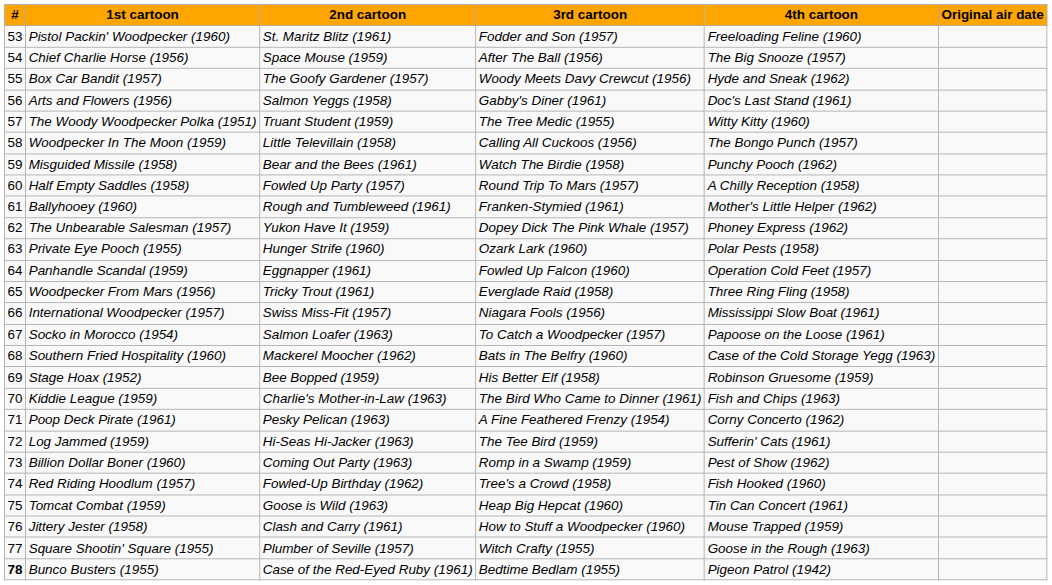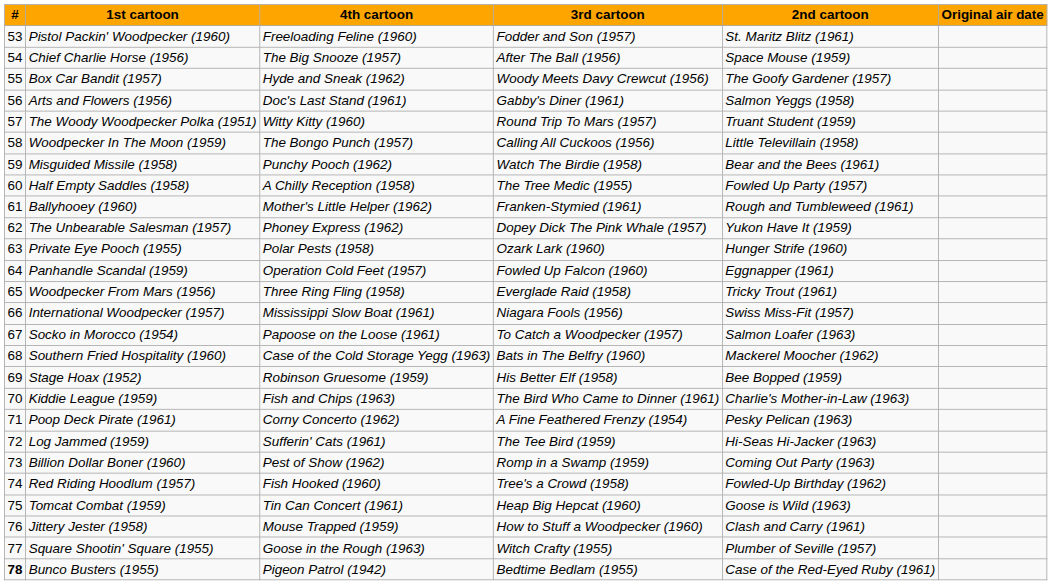columns swapped: 2nd cartoon <-> 4th cartoon
The Woody Woodpecker Polka (1951) | 3rd cartoon: The Tree Medic (1955) -> Round Trip To Mars (1957)
Half Empty Saddles (1958) | 3rd cartoon: Round Trip To Mars (1957) -> The Tree Medic (1955)
